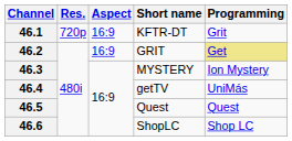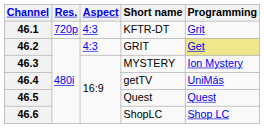46.1 | Aspect: 16:9 -> 4:3
46.2 | Aspect: 16:9 -> 4:3
